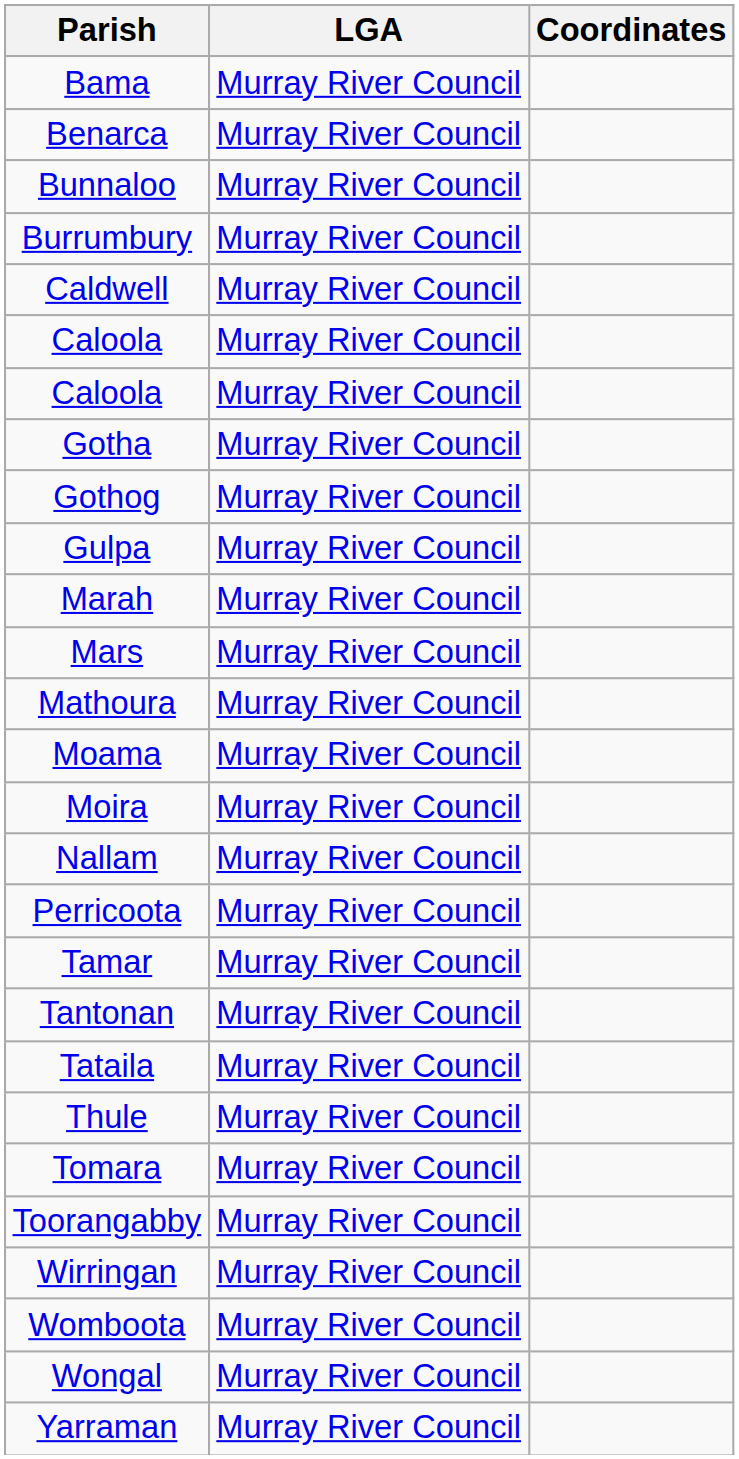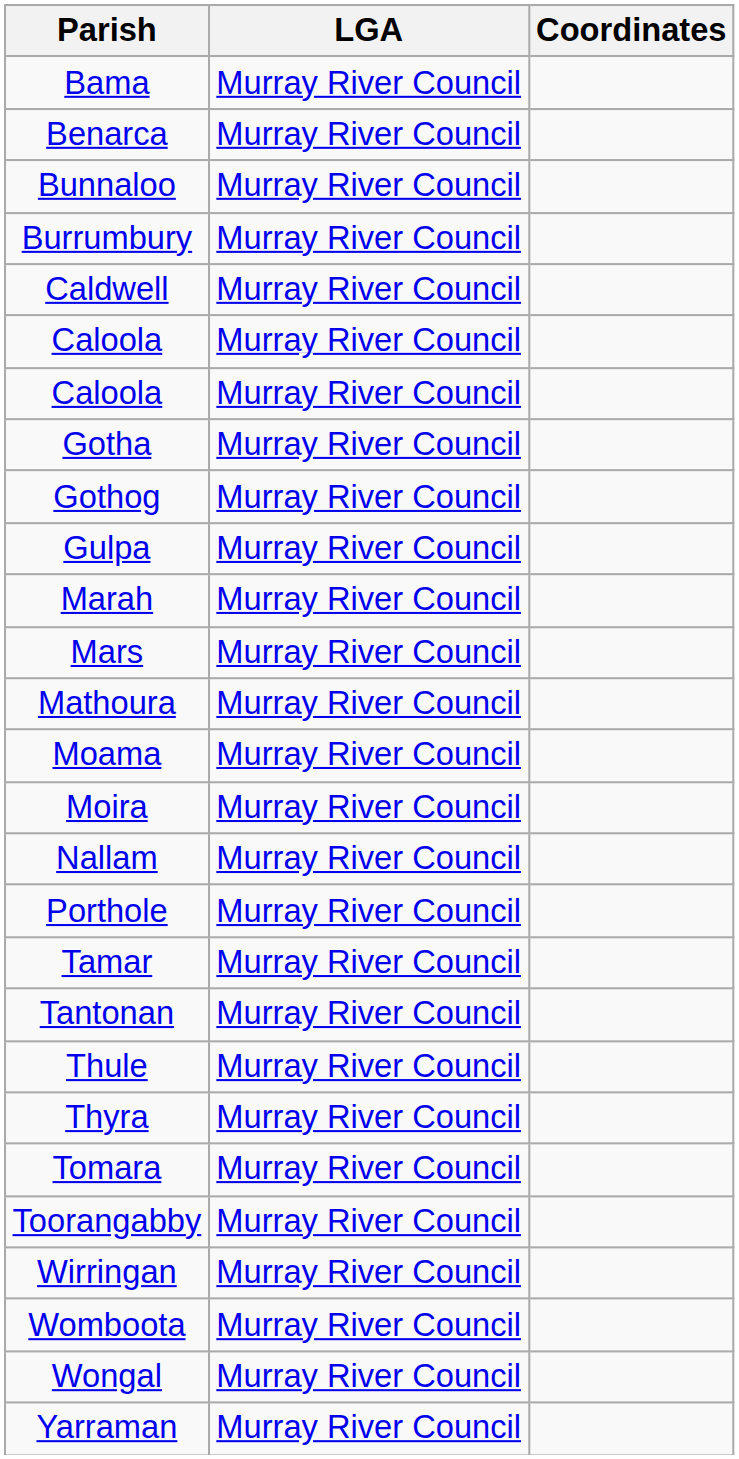- row: Perricoota | Murray River Council
+ row: Porthole | Murray River Council
- row: Tataila | Murray River Council
+ row: Thyra | Murray River Council
